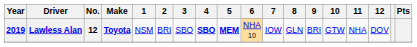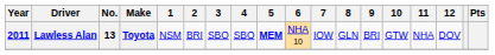Lawless Alan | Year: 2019 -> 2011
Lawless Alan | No.: 12 -> 13
Lawless Alan | 4: bold -> normal
